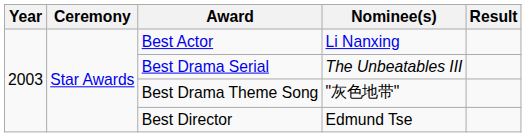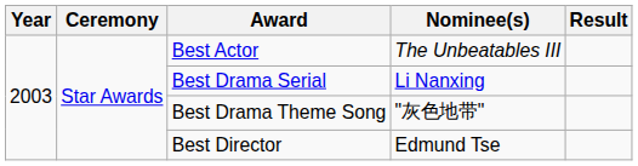Best Actor | Nominee(s): Li Nanxing -> The Unbeatables III
Best Drama Serial | Nominee(s): The Unbeatables III -> Li Nanxing
